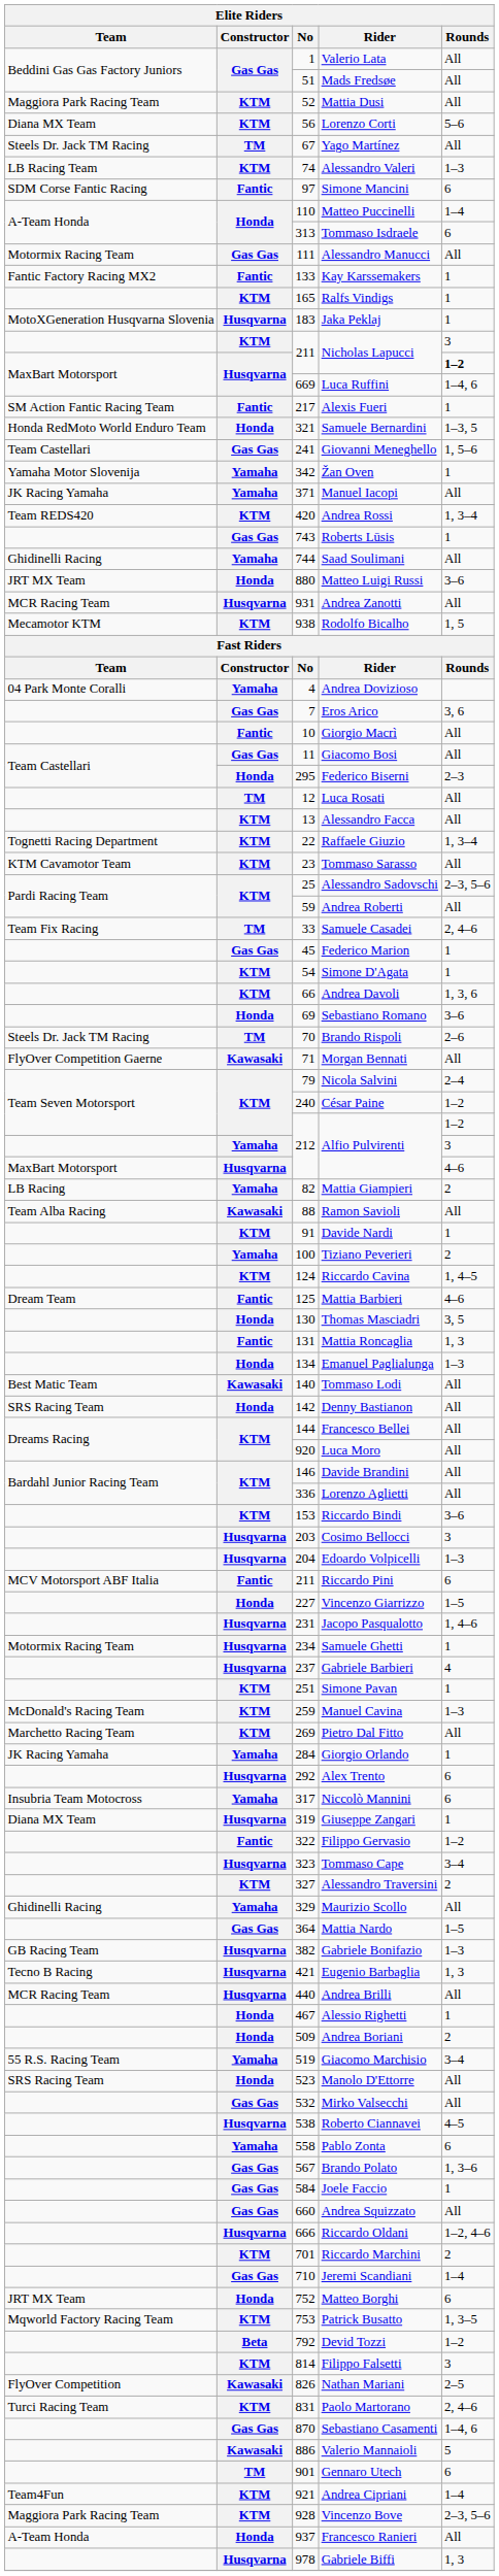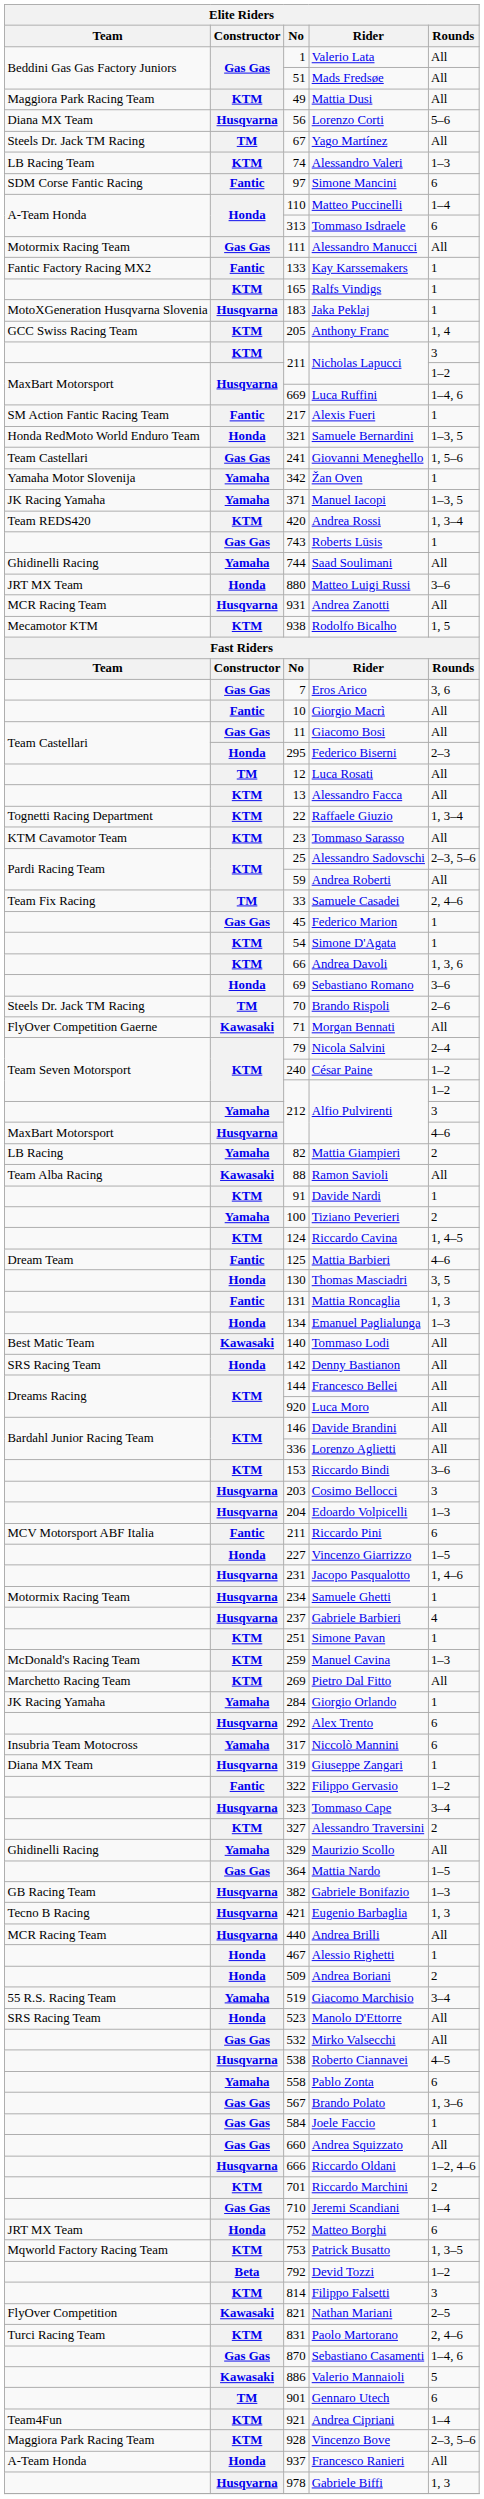Mattia Dusi | No: 52 -> 49
Lorenzo Corti | Constructor: KTM -> Husqvarna
+ row: GCC Swiss Racing Team | KTM | 205 | Anthony Franc | 1, 4
MaxBart Motorsport / Nicholas Lapucci | Rounds: bold -> normal
Manuel Iacopi | Rounds: All -> 1–3, 5
- row: 04 Park Monte Coralli | Yamaha | 4 | Andrea Dovizioso
Nathan Mariani | No: 826 -> 821
